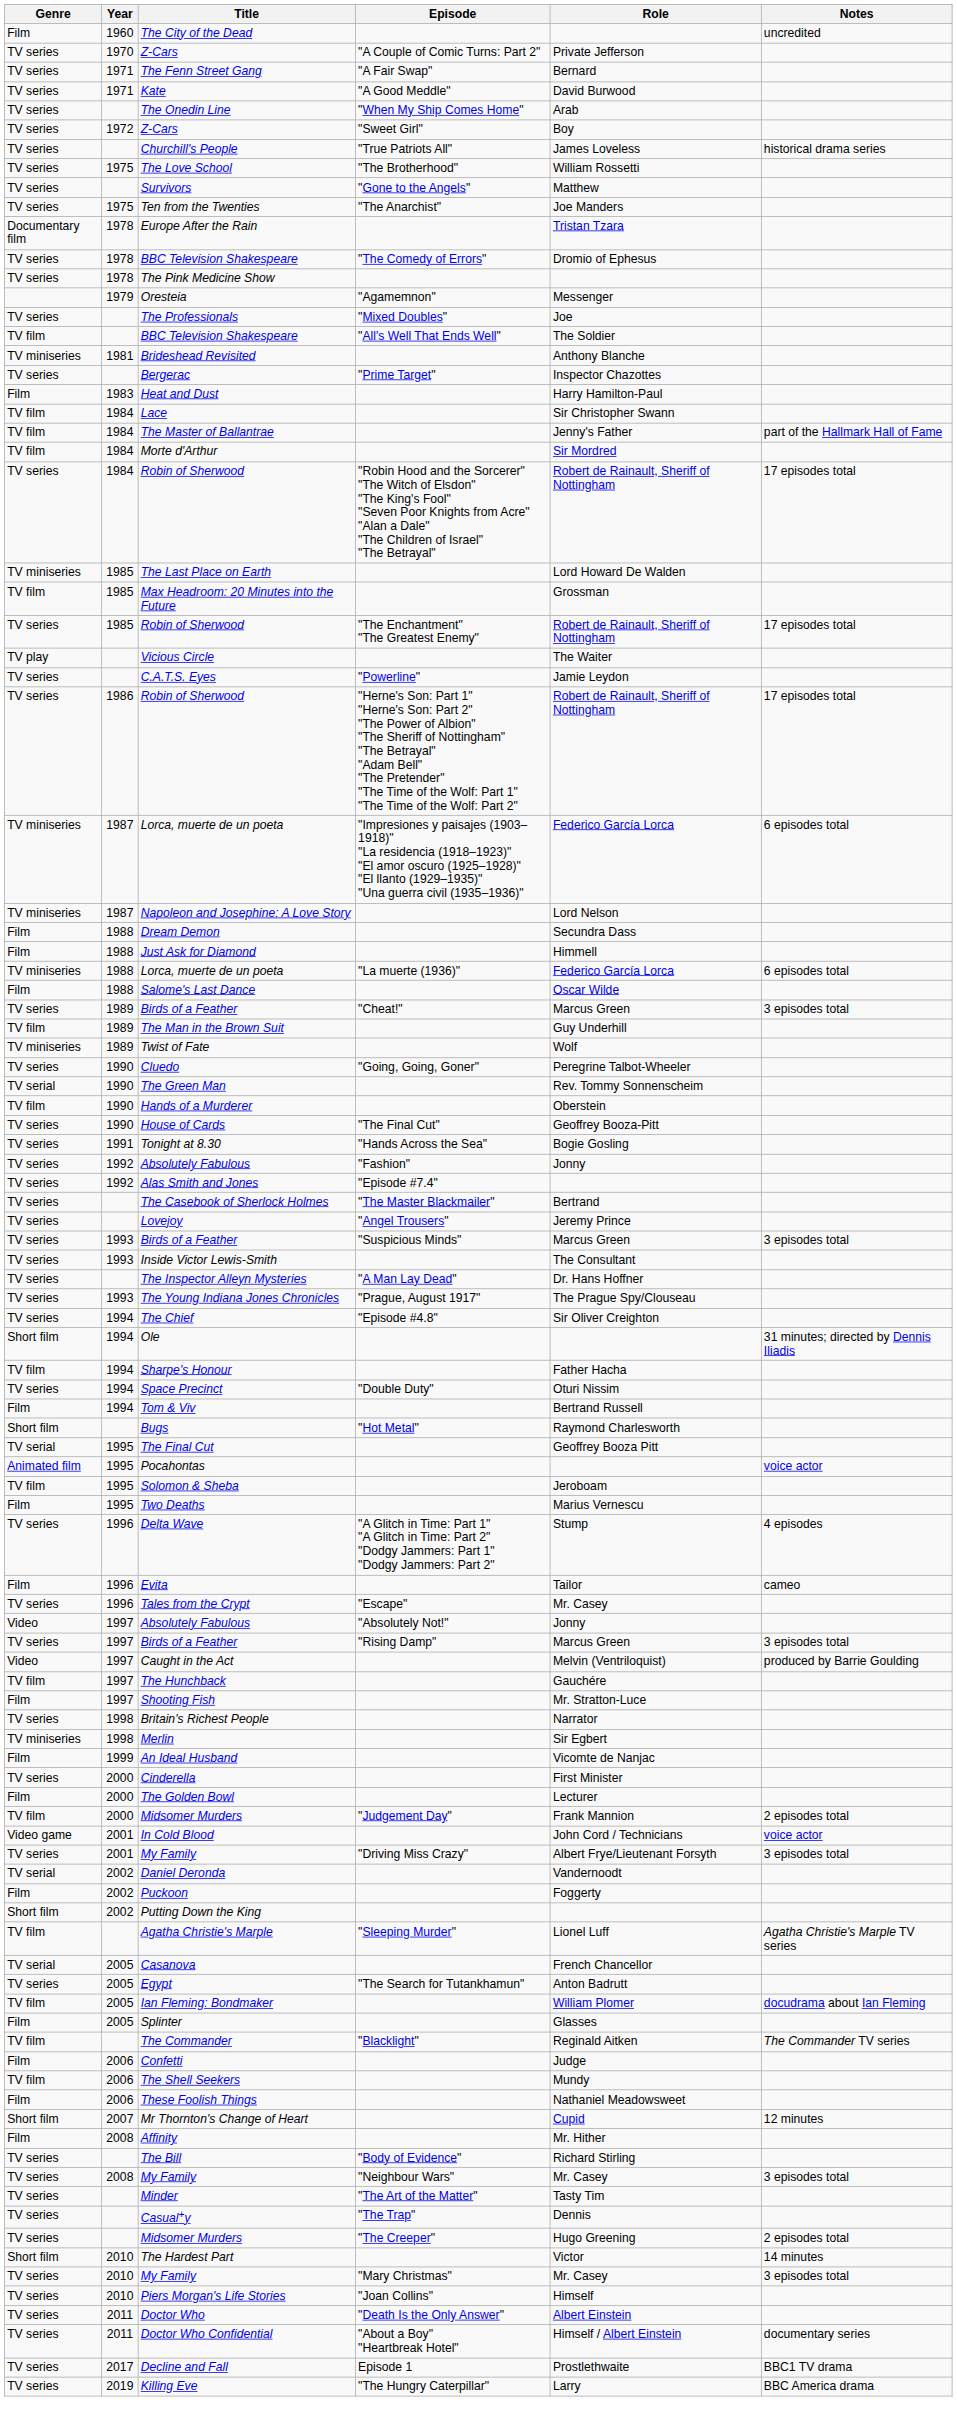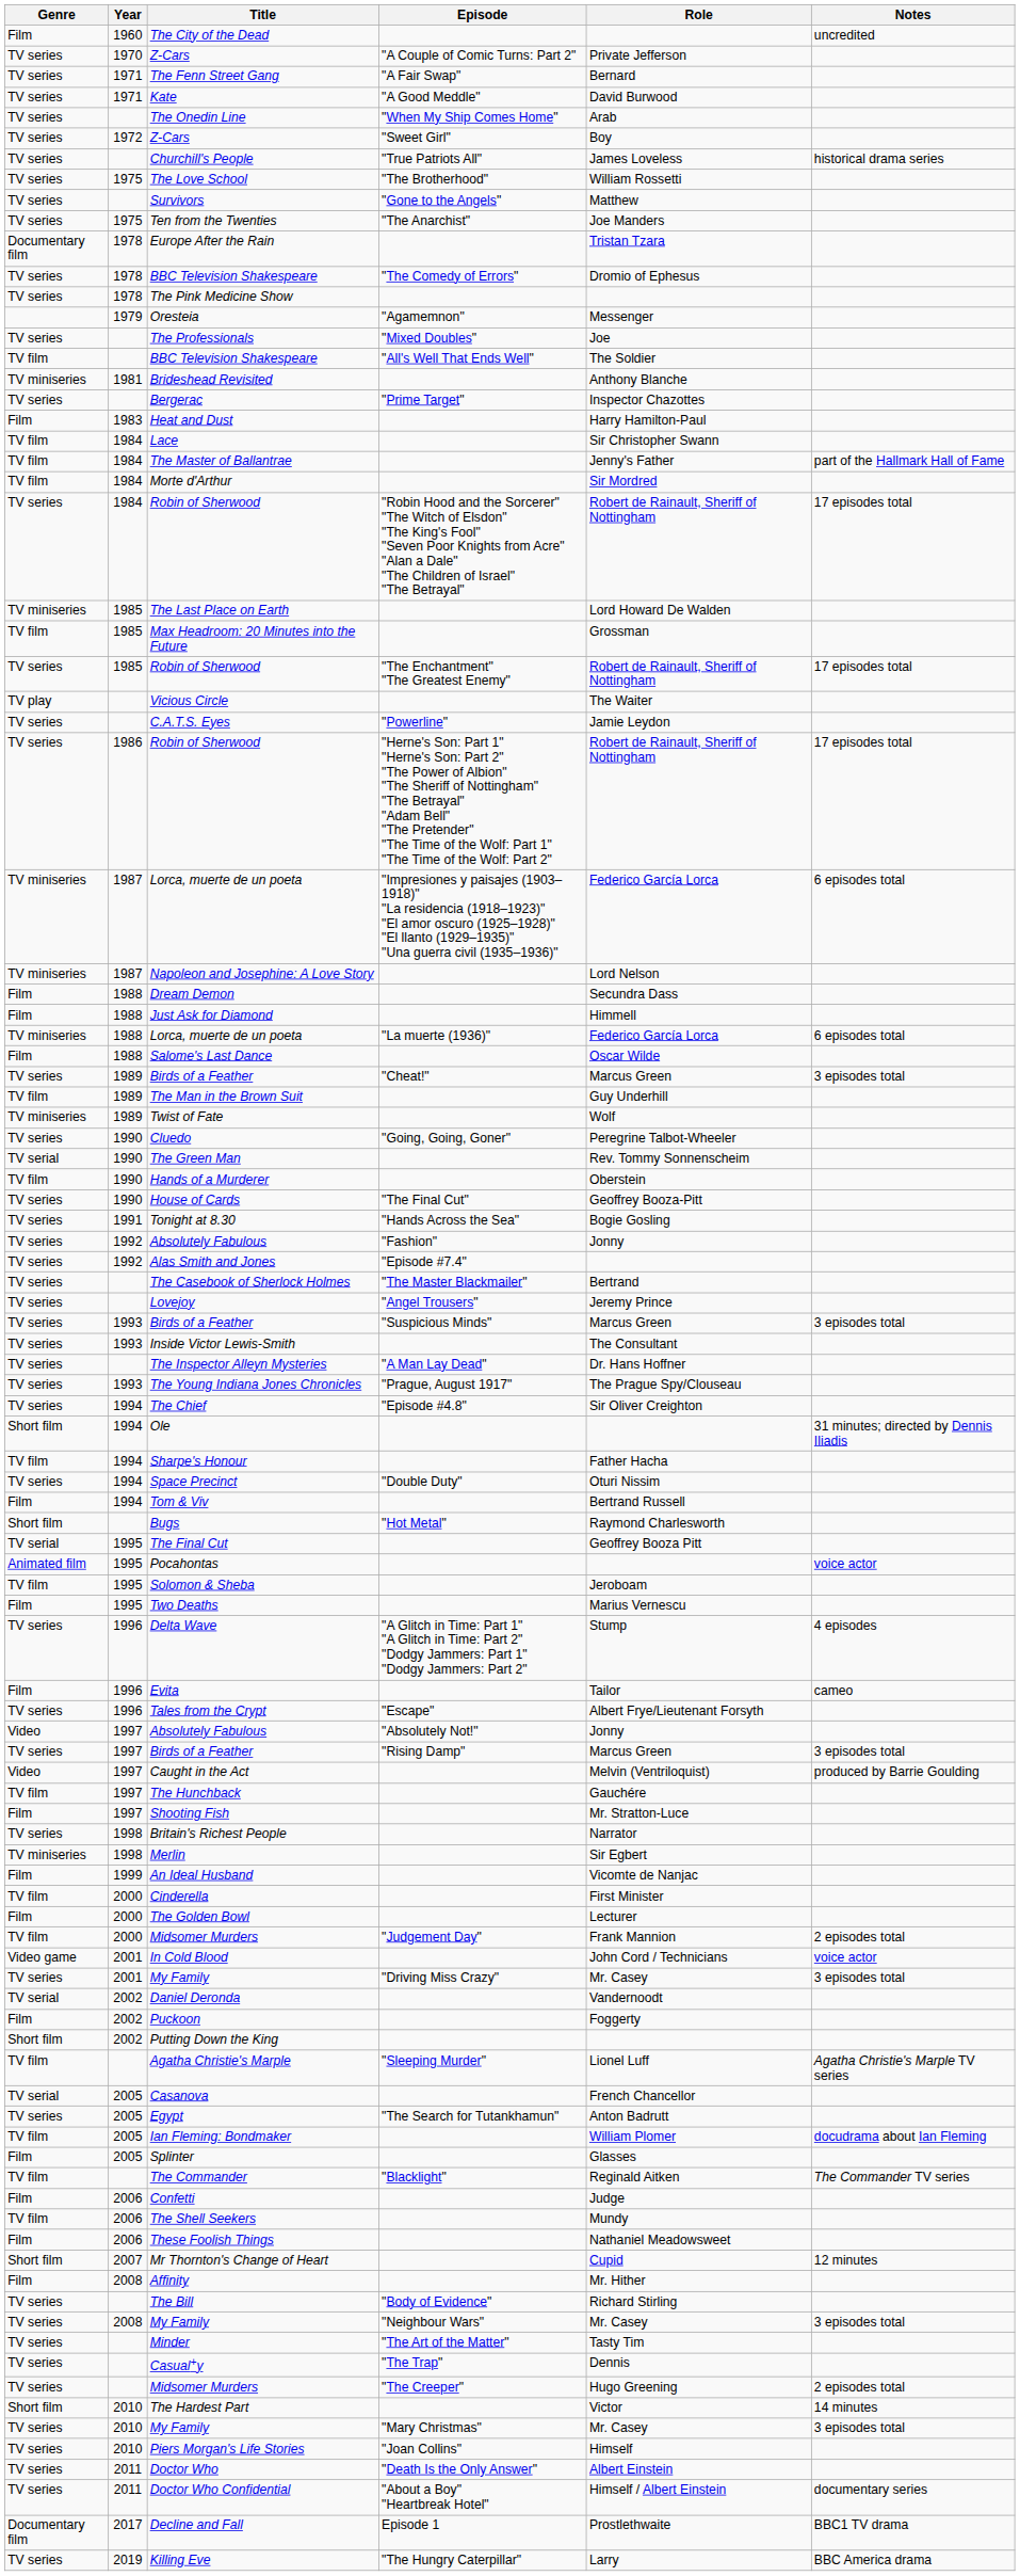Tales from the Crypt | Role: Mr. Casey -> Albert Frye/Lieutenant Forsyth
Cinderella | Genre: TV series -> TV film
My Family / "Driving Miss Crazy" | Role: Albert Frye/Lieutenant Forsyth -> Mr. Casey
Decline and Fall | Genre: TV series -> Documentary film
